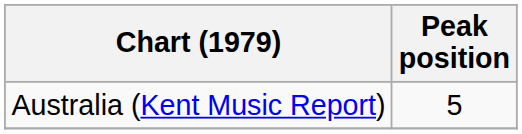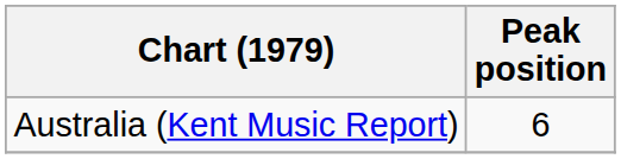Australia (Kent Music Report) | Peak position: 5 -> 6
